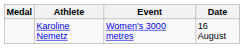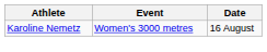- column: Medal
